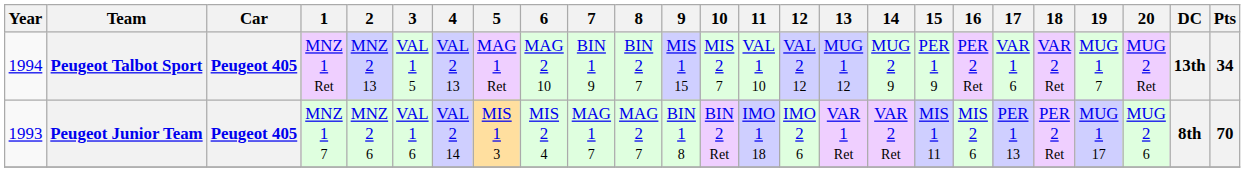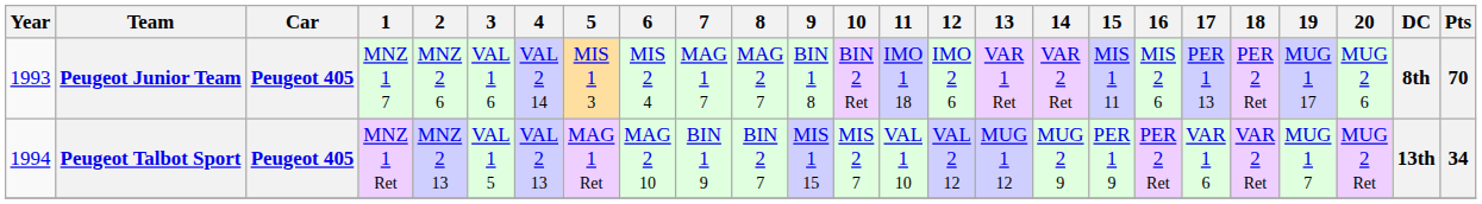rows swapped: Peugeot Junior Team <-> Peugeot Talbot Sport
